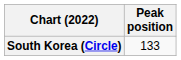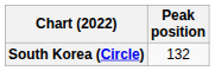South Korea (Circle) | Peak position: 133 -> 132
